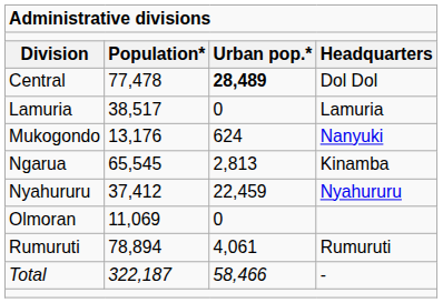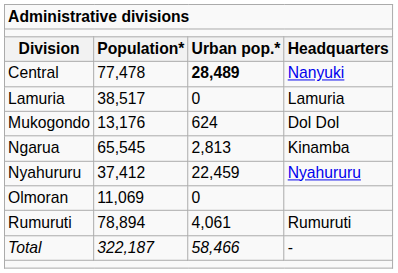Central | column 4: Dol Dol -> Nanyuki
Mukogondo | column 4: Nanyuki -> Dol Dol
